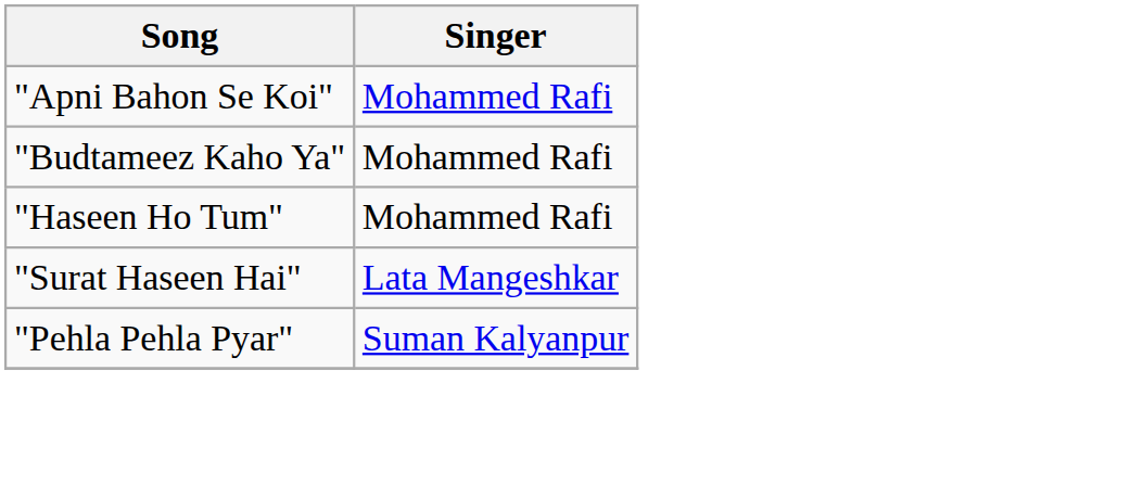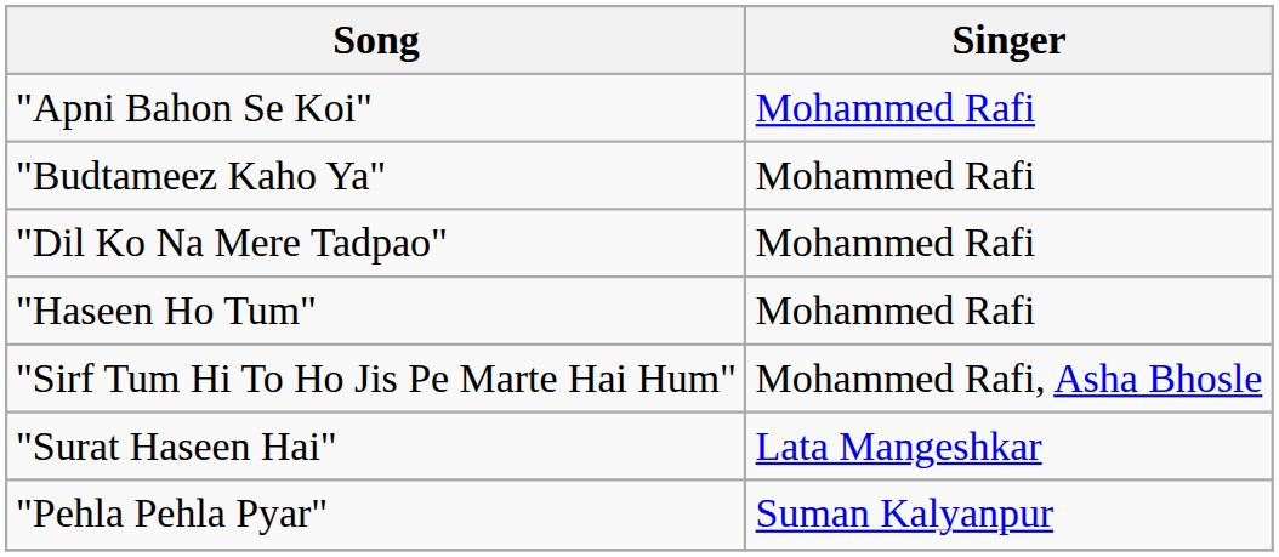+ row: "Dil Ko Na Mere Tadpao" | Mohammed Rafi
+ row: "Sirf Tum Hi To Ho Jis Pe Marte Hai Hum" | Mohammed Rafi, Asha Bhosle
